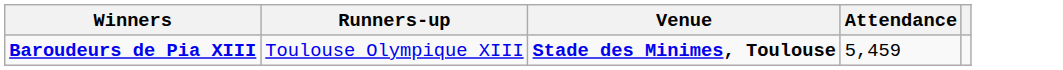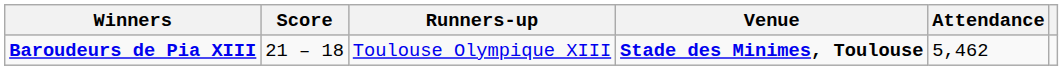+ column: Score | 21 – 18
Baroudeurs de Pia XIII | Attendance: 5,459 -> 5,462
